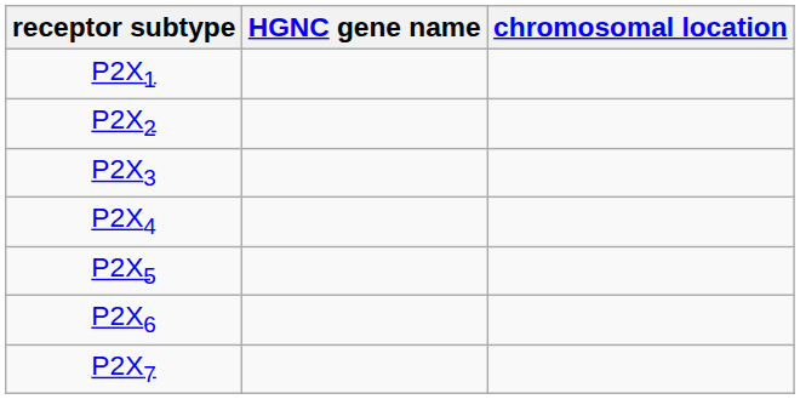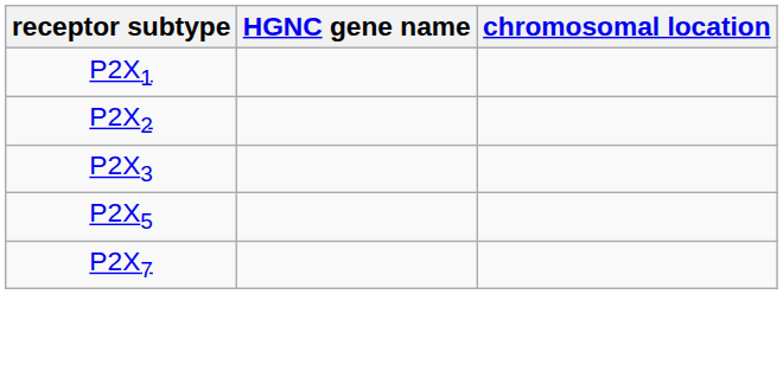- row: P2X4
- row: P2X6
